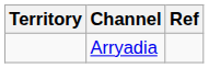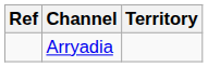columns swapped: Territory <-> Ref
